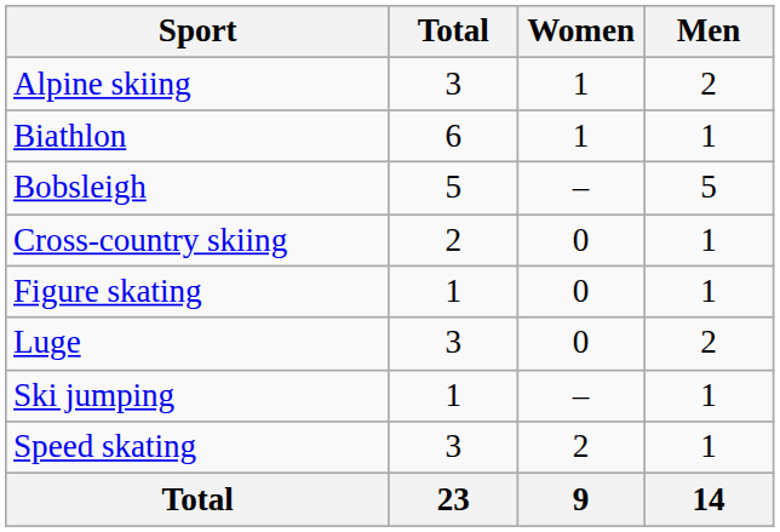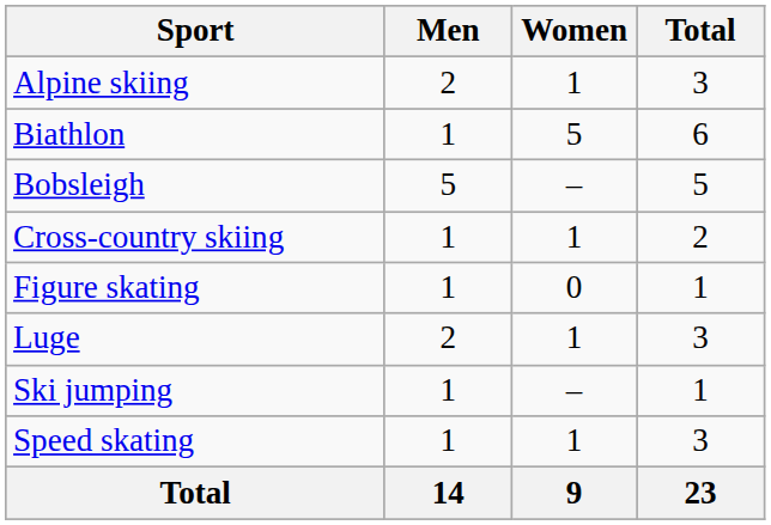columns swapped: Men <-> Total
Biathlon | Women: 1 -> 5
Cross-country skiing | Women: 0 -> 1
Luge | Women: 0 -> 1
Speed skating | Women: 2 -> 1
